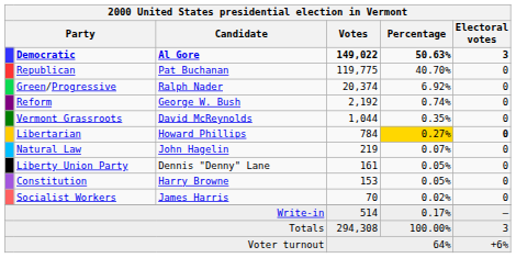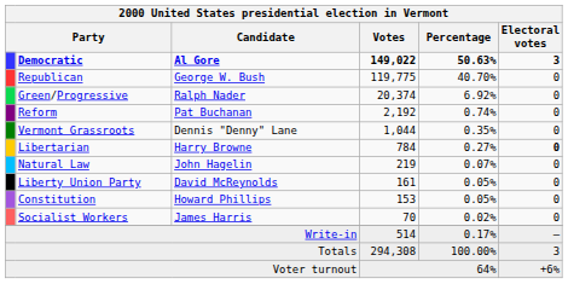Republican | Candidate: Pat Buchanan -> George W. Bush
Reform | Candidate: George W. Bush -> Pat Buchanan
Vermont Grassroots | Candidate: David McReynolds -> Dennis "Denny" Lane
Libertarian | Candidate: Howard Phillips -> Harry Browne
Libertarian | Percentage: gold background -> no background
Liberty Union Party | Candidate: Dennis "Denny" Lane -> David McReynolds
Constitution | Candidate: Harry Browne -> Howard Phillips
